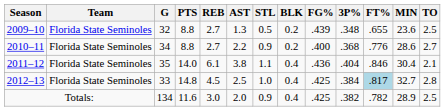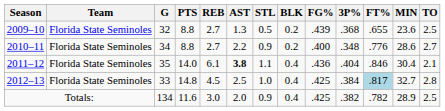2009–10 | 3P%: .348 -> .368
2010–11 | 3P%: .368 -> .348
2011–12 | AST: normal -> bold
